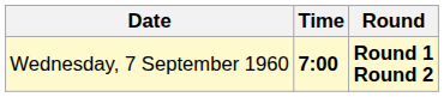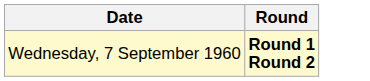- column: Time | 7:00
